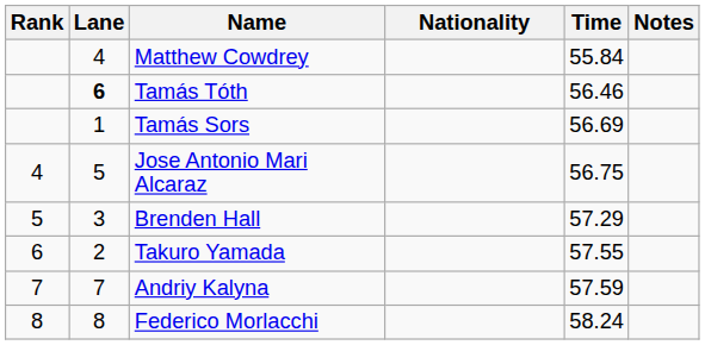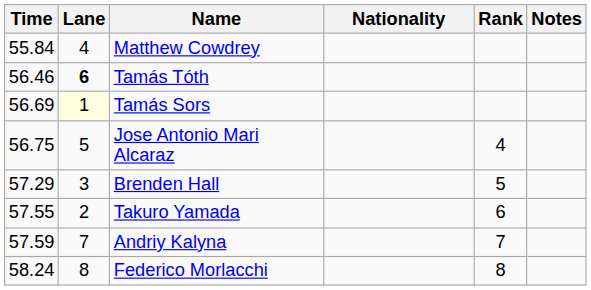columns swapped: Rank <-> Time
Tamás Sors | Lane: no background -> lightyellow background
